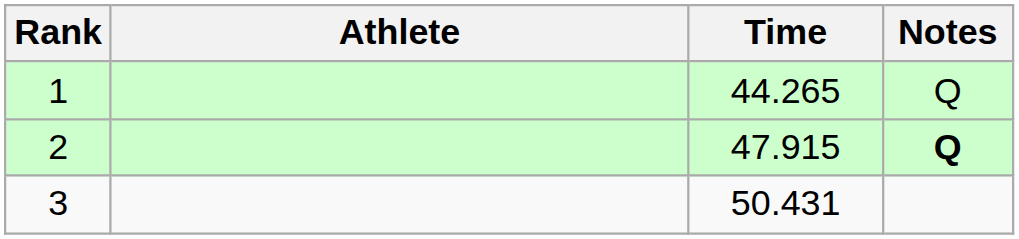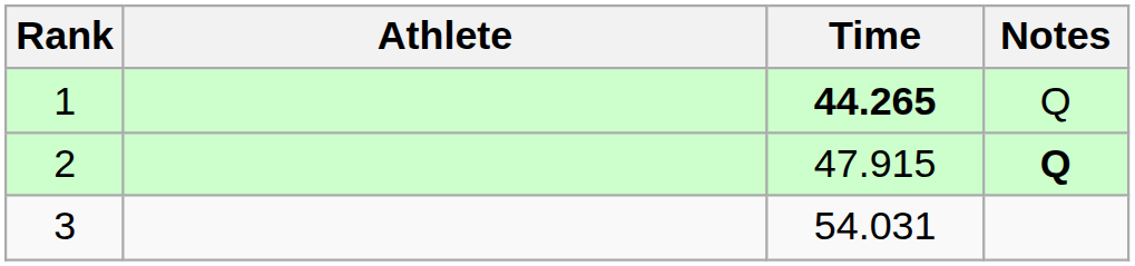1 | Time: normal -> bold
3 | Time: 50.431 -> 54.031
